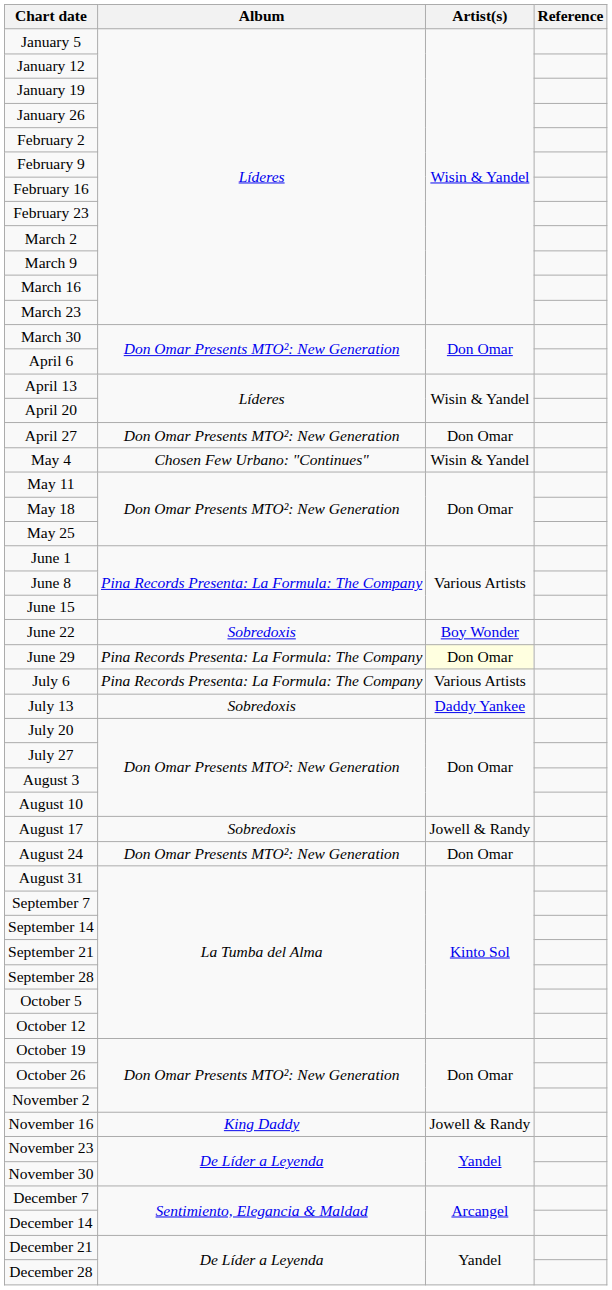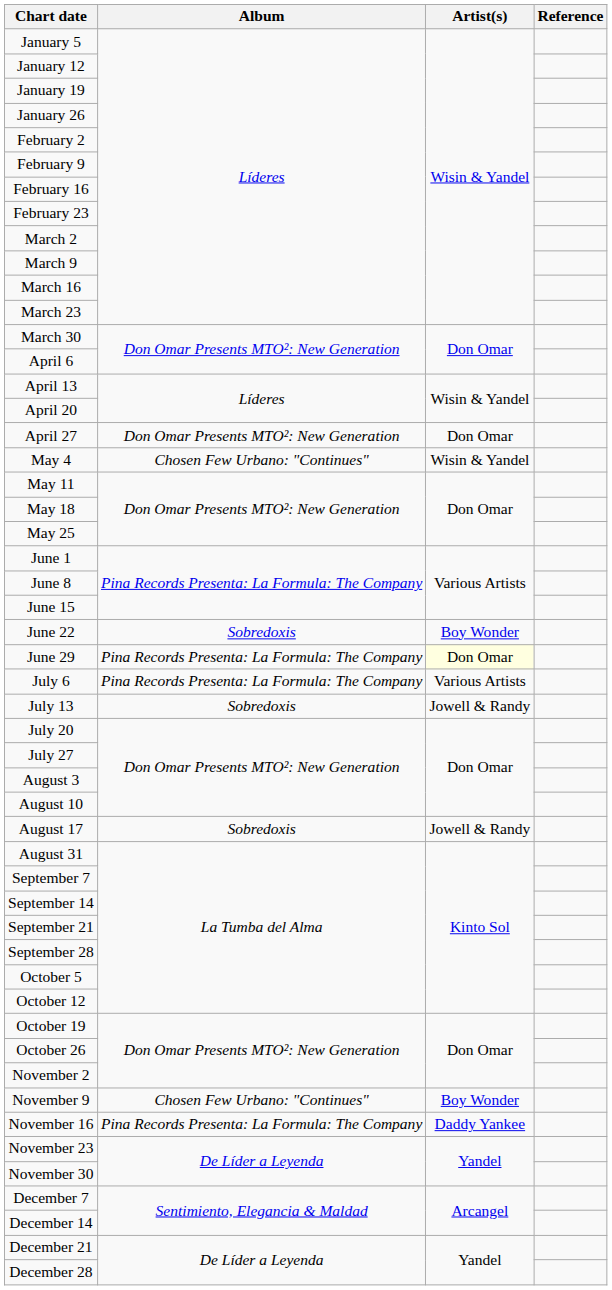July 13 | Artist(s): Daddy Yankee -> Jowell & Randy
- row: August 24 | Don Omar Presents MTO²: New Generation | Don Omar
+ row: November 9 | Chosen Few Urbano: "Continues" | Boy Wonder
November 16 | Album: King Daddy -> Pina Records Presenta: La Formula: The Company
November 16 | Artist(s): Jowell & Randy -> Daddy Yankee
